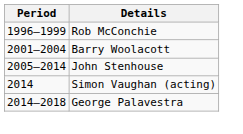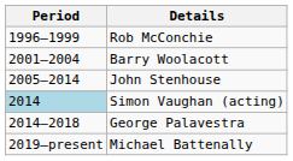Simon Vaughan (acting) | Period: no background -> lightblue background
+ row: 2019–present | Michael Battenally
